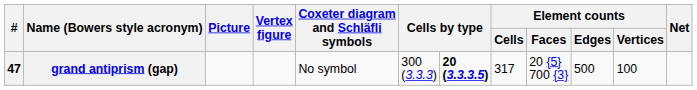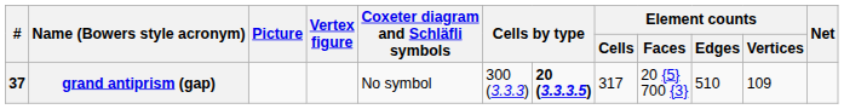grand antiprism (gap) | #: 47 -> 37
grand antiprism (gap) | Element counts / Edges: 500 -> 510
grand antiprism (gap) | Element counts / Vertices: 100 -> 109
